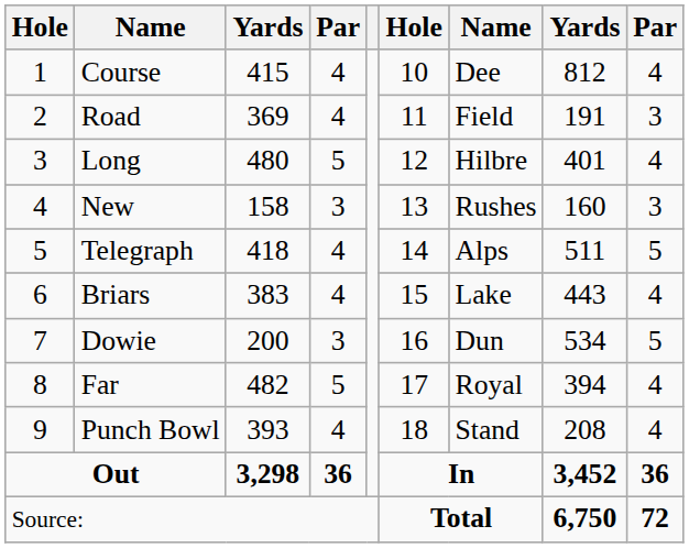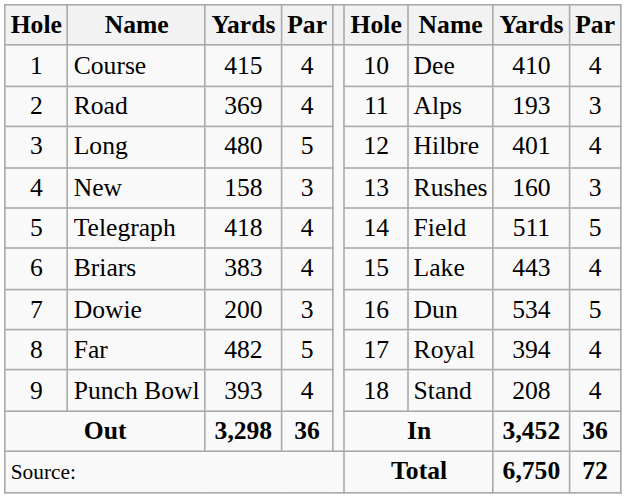Course | column 8: 812 -> 410
Road | column 7: Field -> Alps
Road | column 8: 191 -> 193
Telegraph | column 7: Alps -> Field
